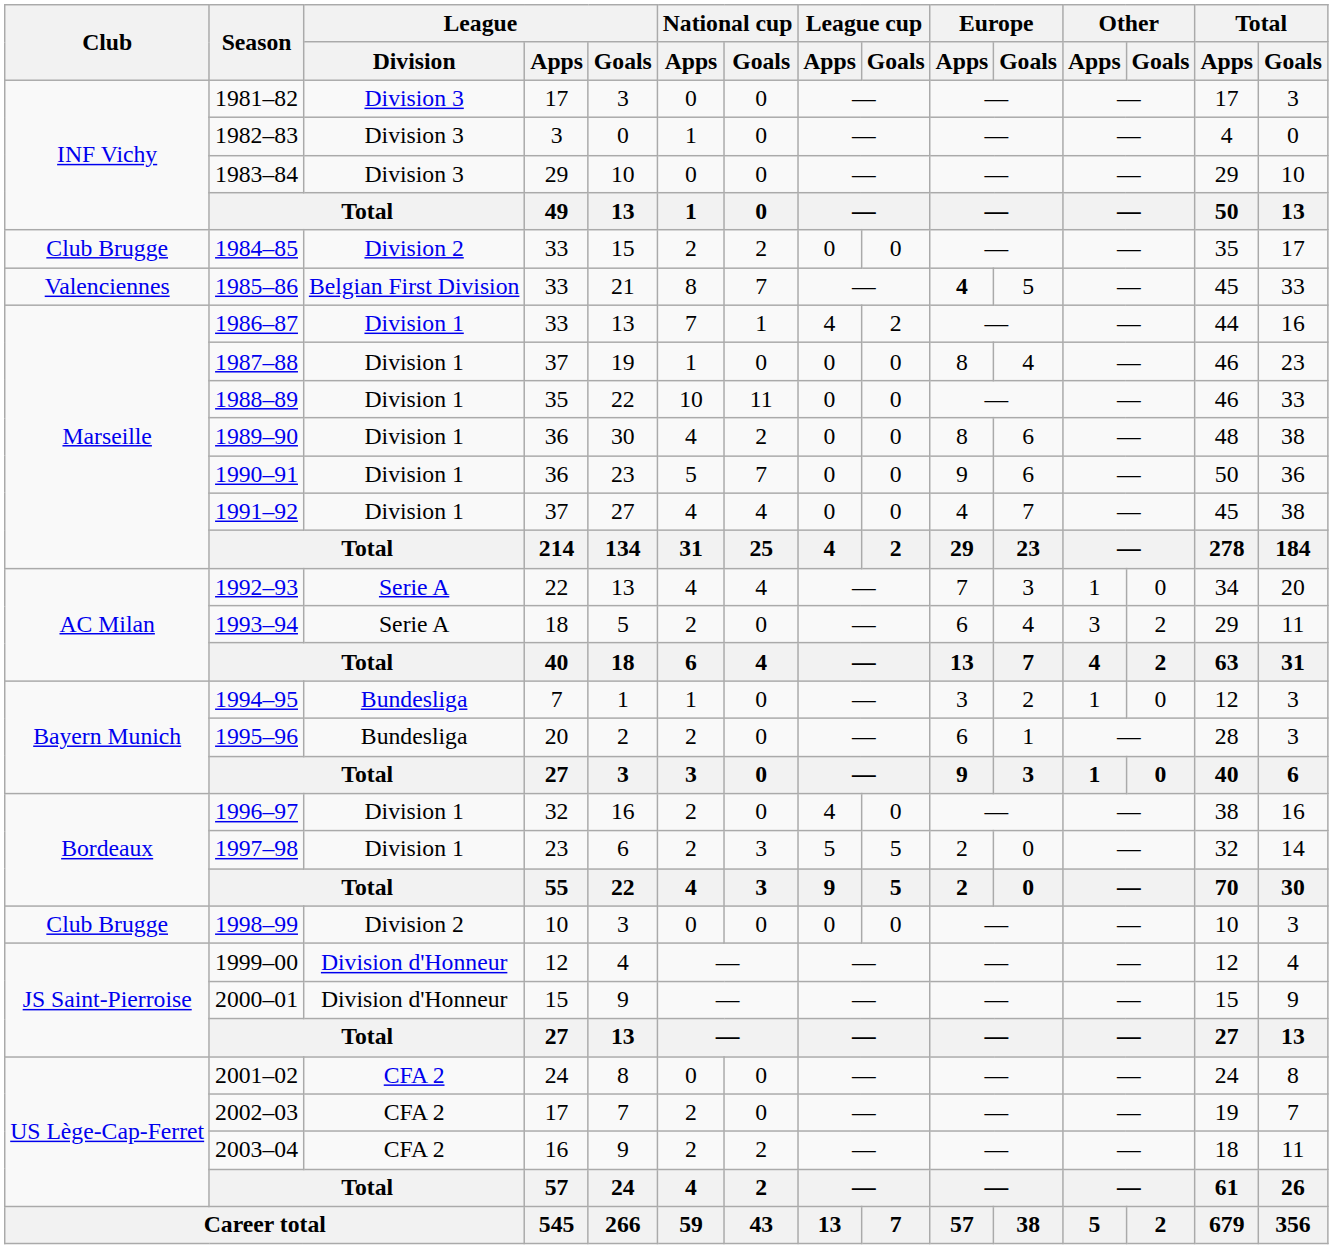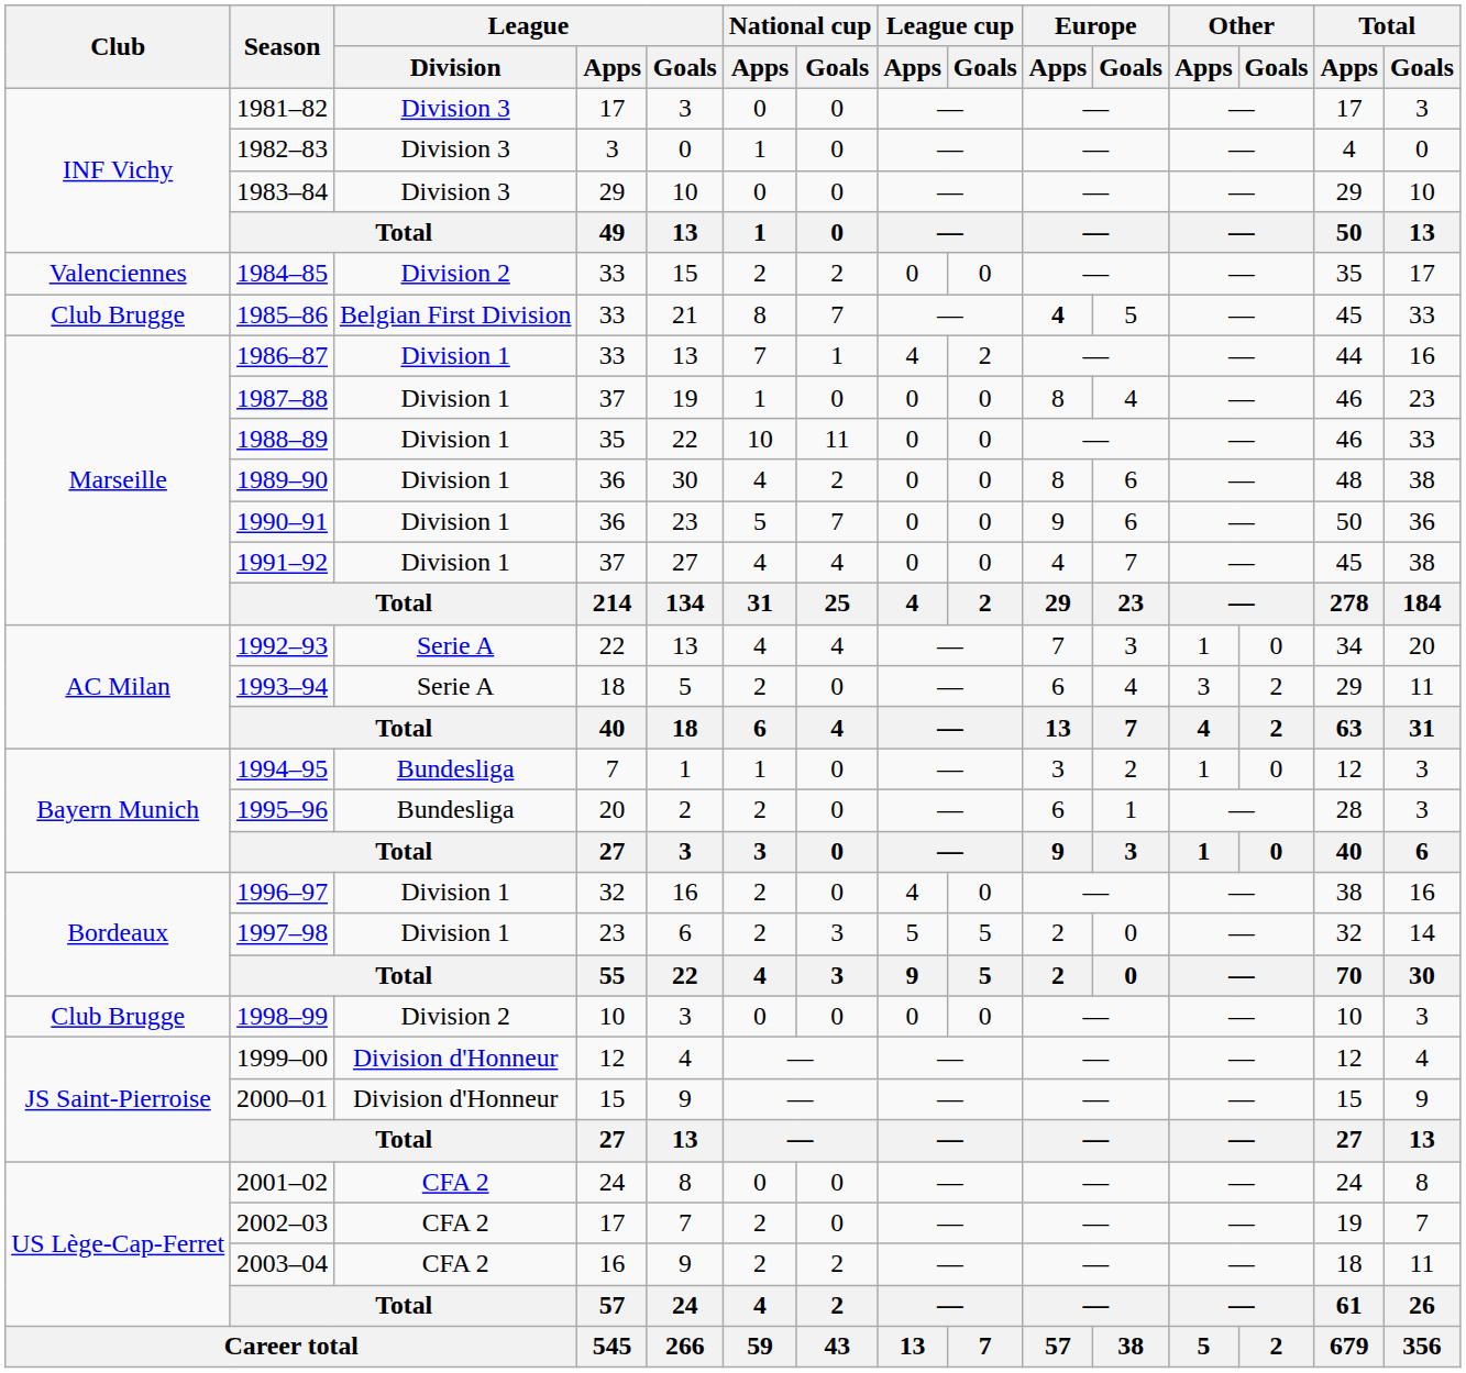1984–85 | Club: Club Brugge -> Valenciennes
1985–86 | Club: Valenciennes -> Club Brugge
